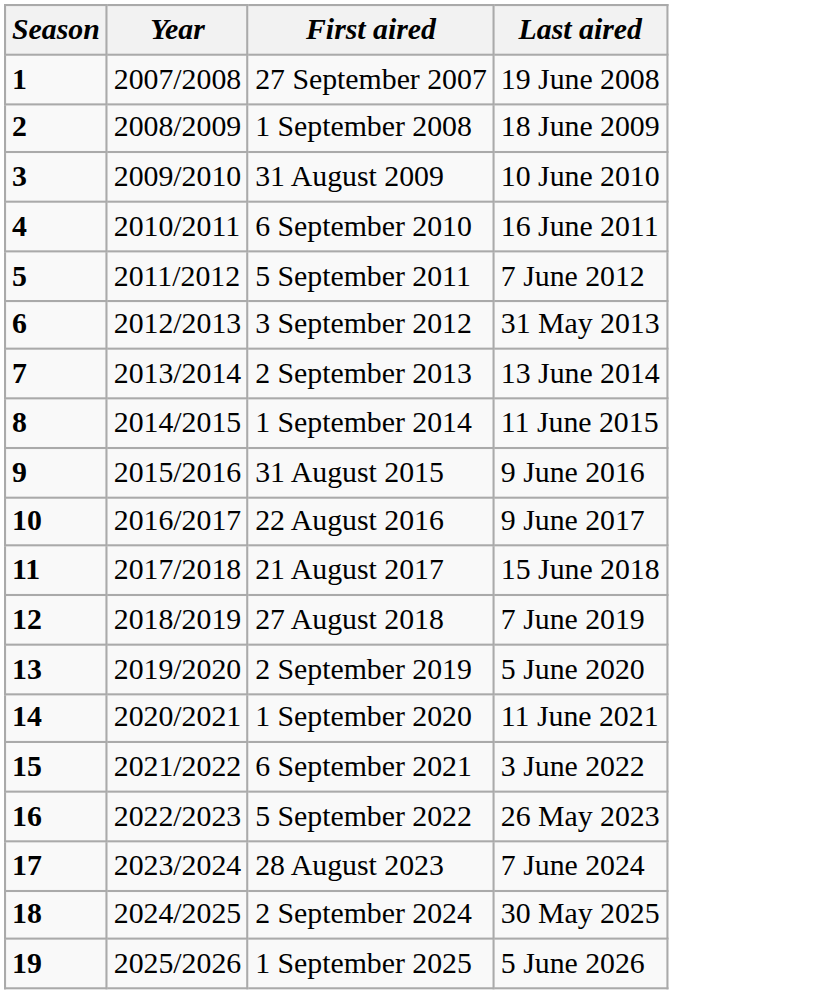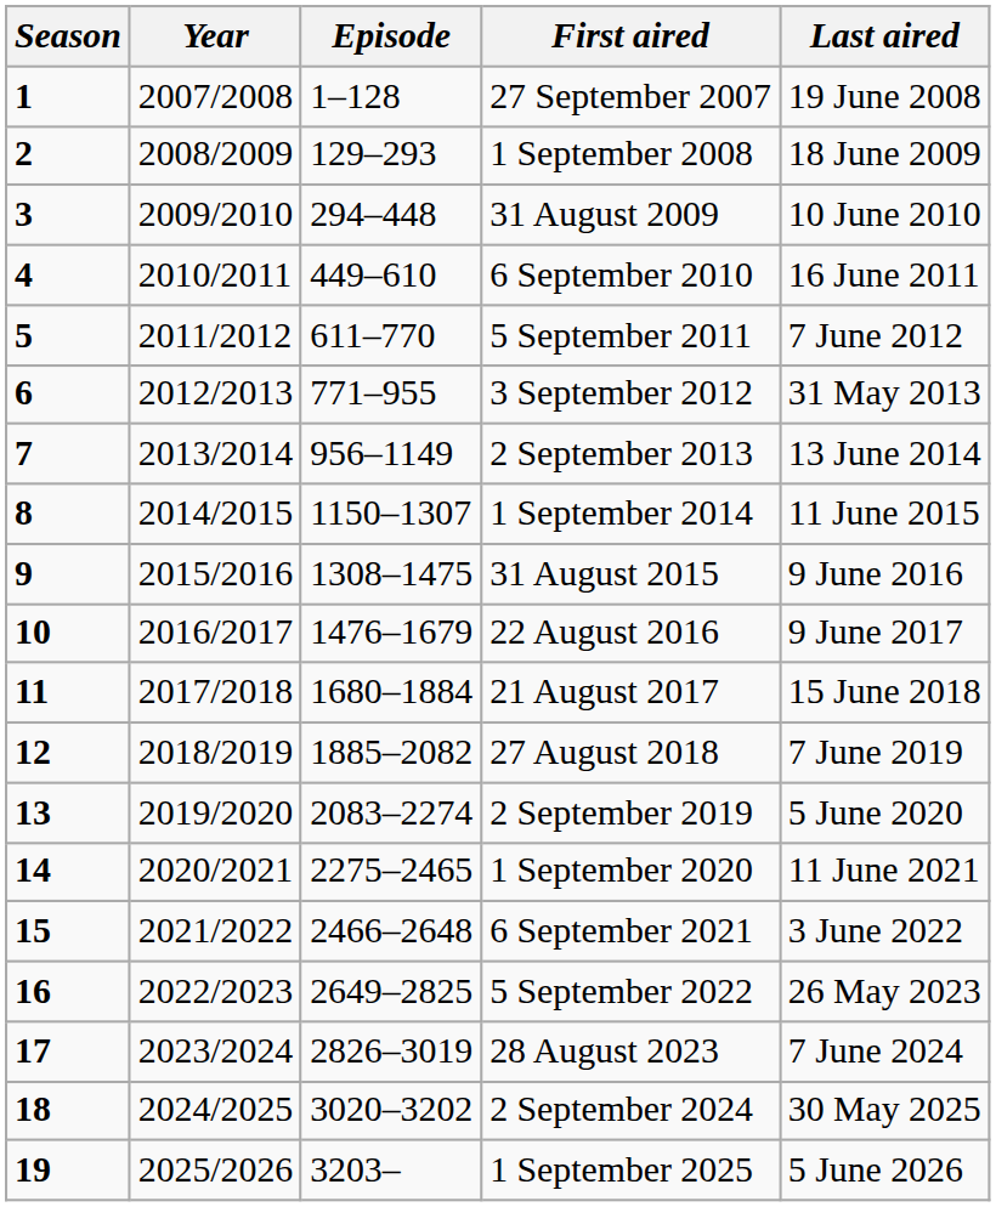+ column: Episode | 1–128 | 129–293 | 294–448 | 449–610 | 611–770 | 771–955 | 956–1149 | 1150–1307 | 1308–1475 | 1476–1679 | 1680–1884 | 1885–2082 | 2083–2274 | 2275–2465 | 2466–2648 | 2649–2825 | 2826–3019 | 3020–3202 | 3203–
